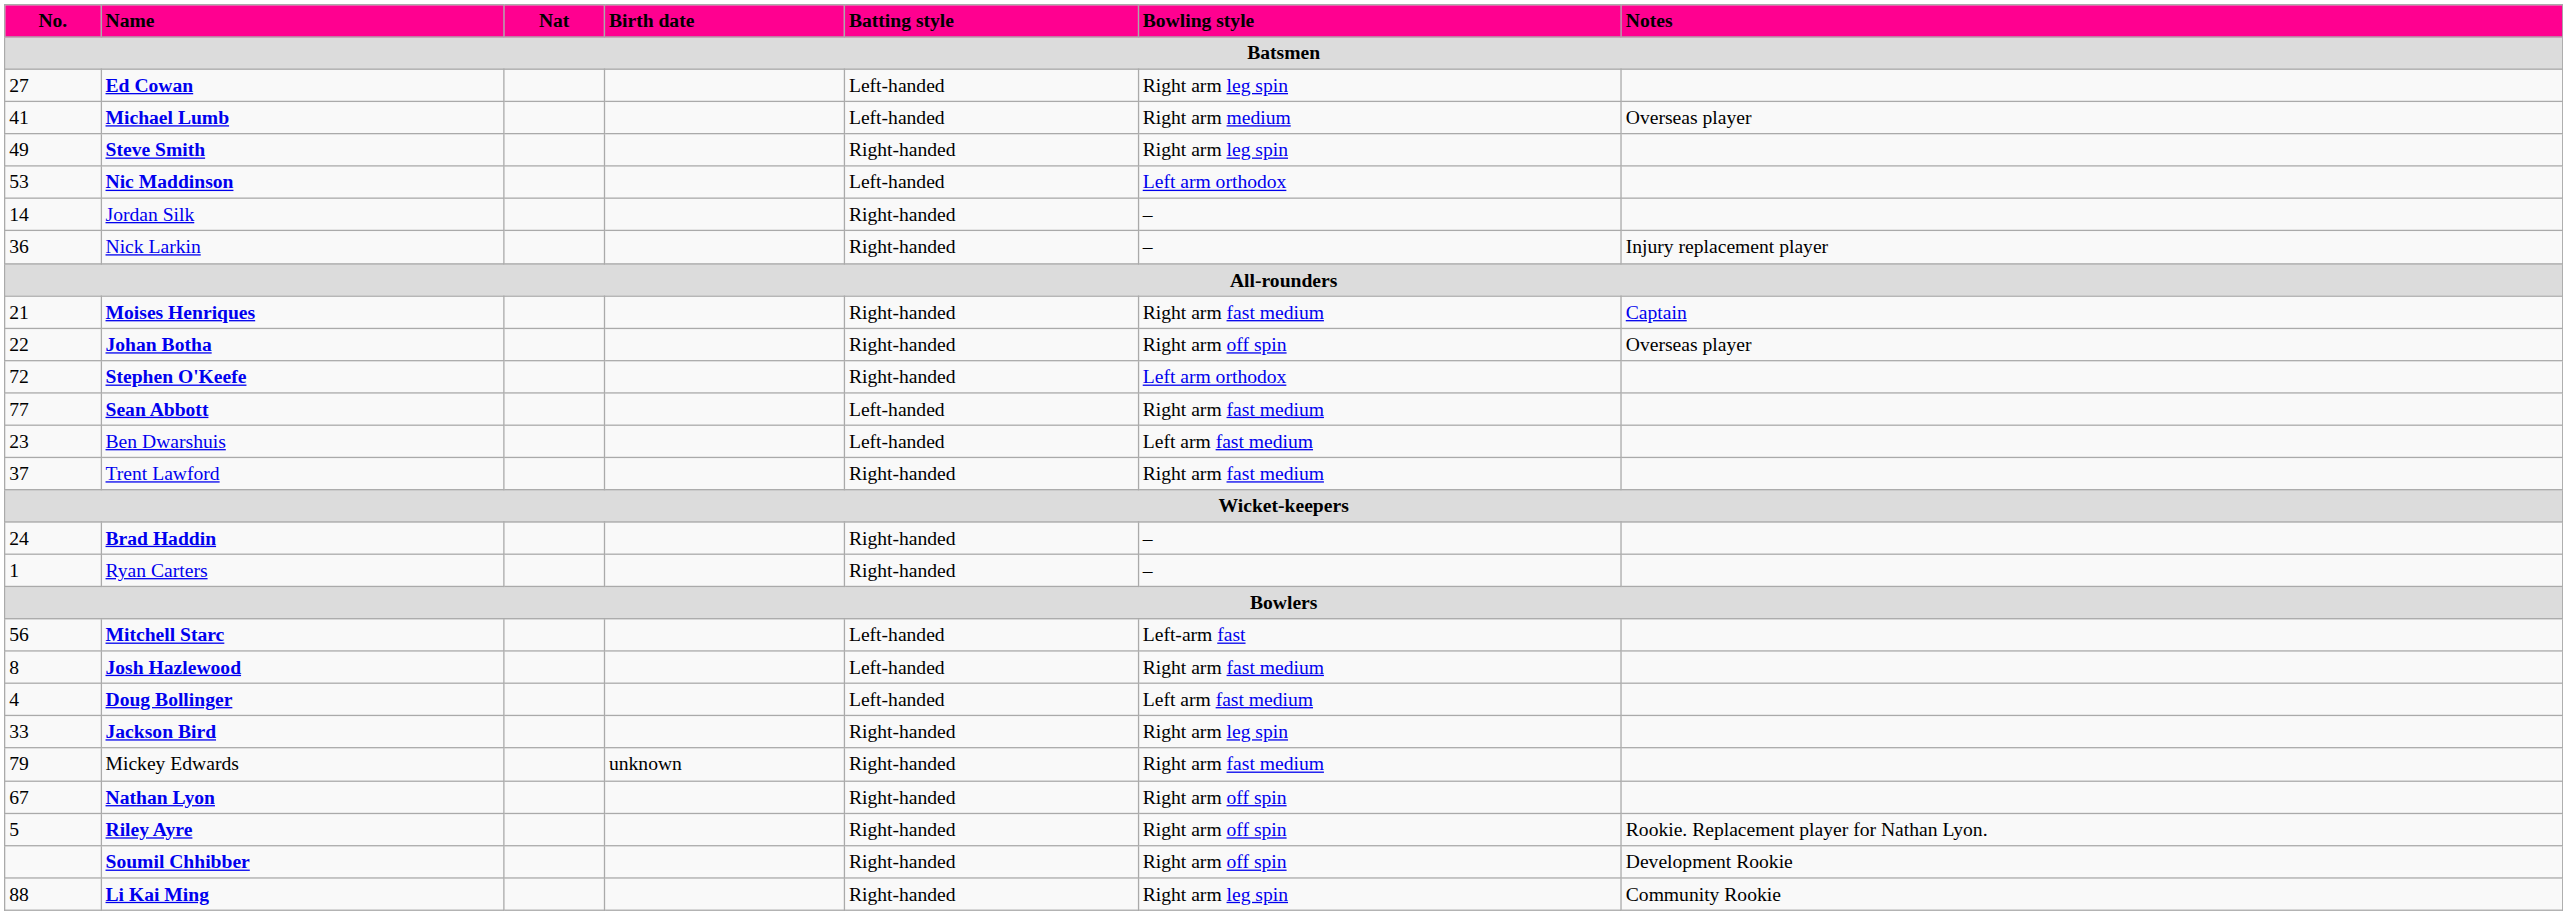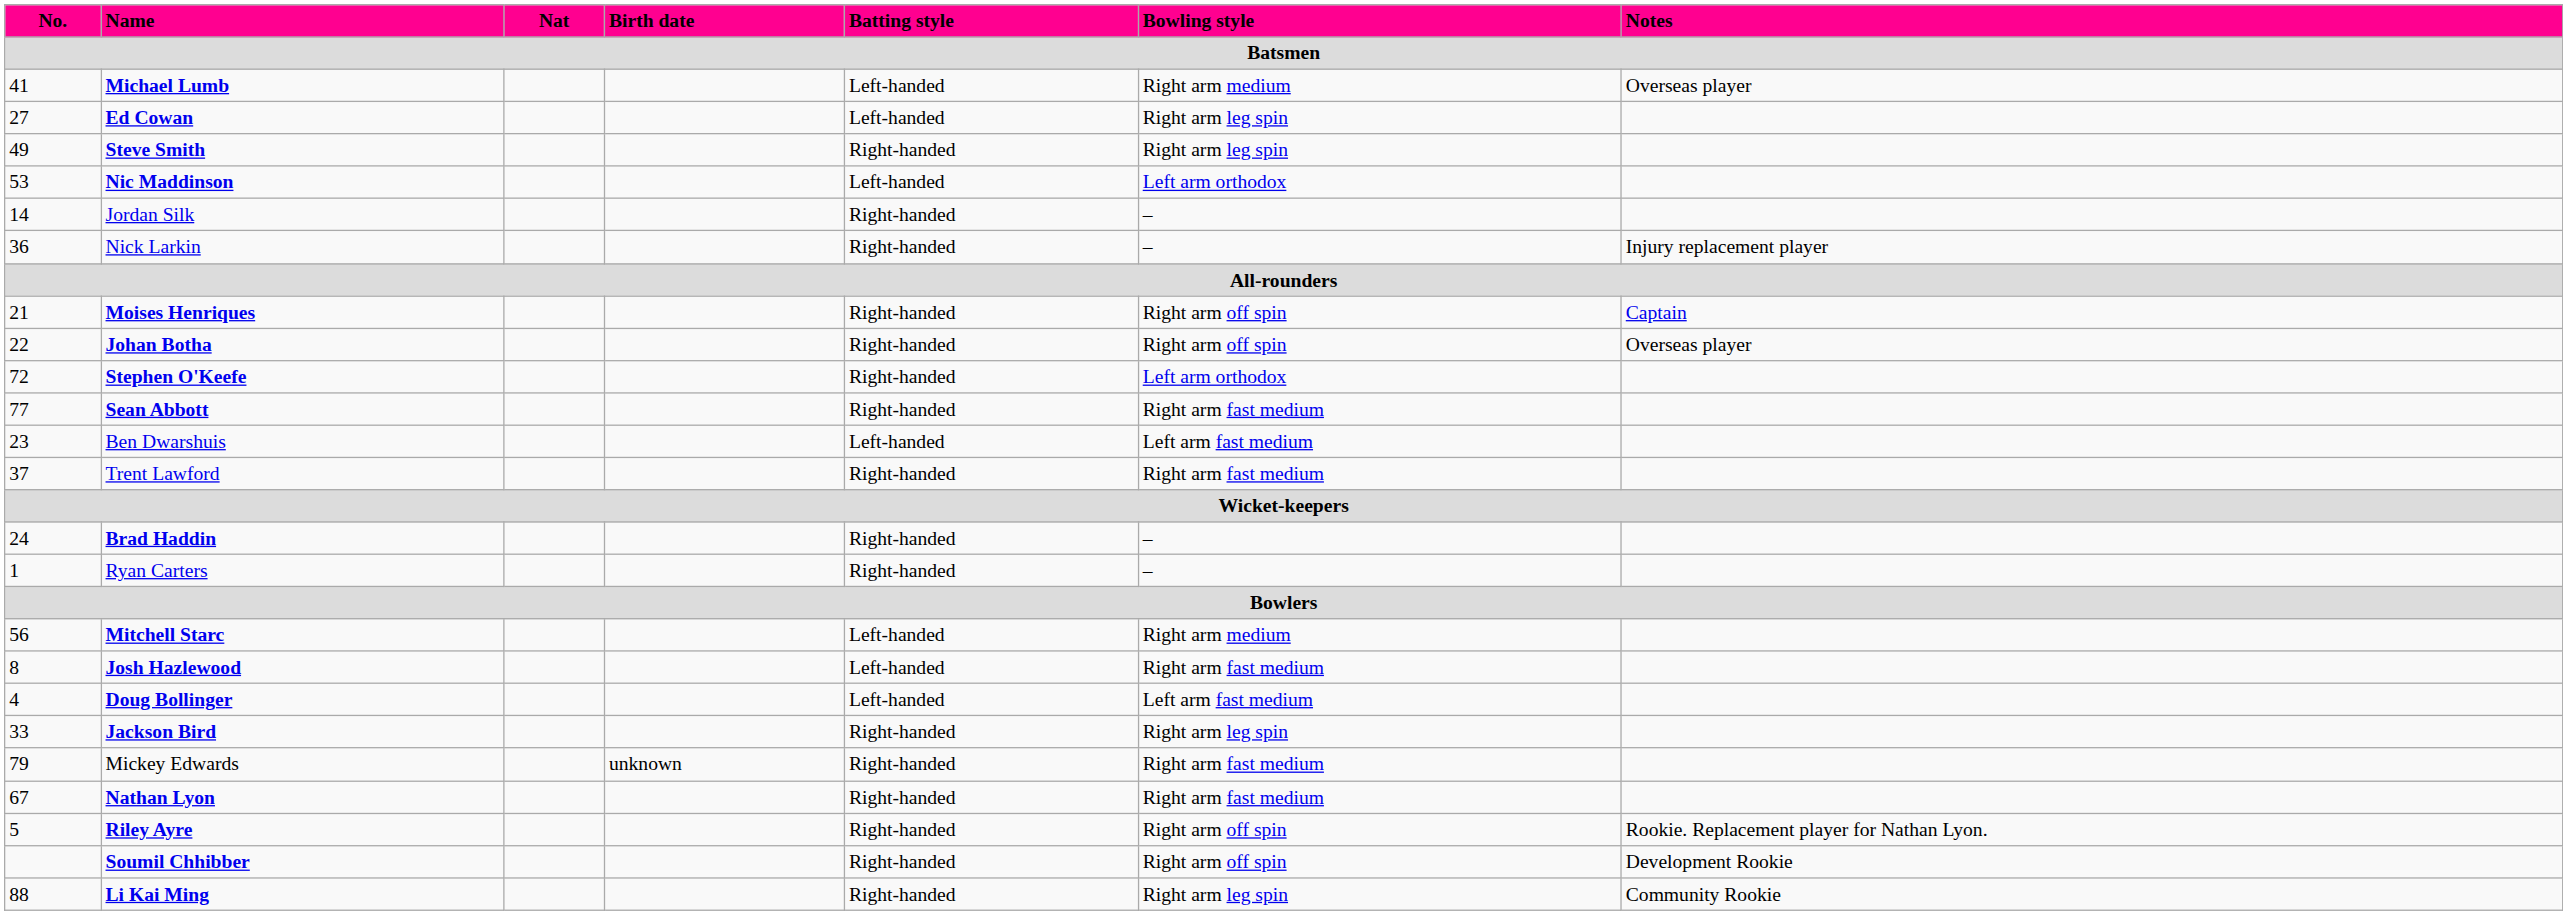rows swapped: Michael Lumb <-> Ed Cowan
Moises Henriques | Bowling style: Right arm fast medium -> Right arm off spin
Sean Abbott | Batting style: Left-handed -> Right-handed
Mitchell Starc | Bowling style: Left-arm fast -> Right arm medium
Nathan Lyon | Bowling style: Right arm off spin -> Right arm fast medium
